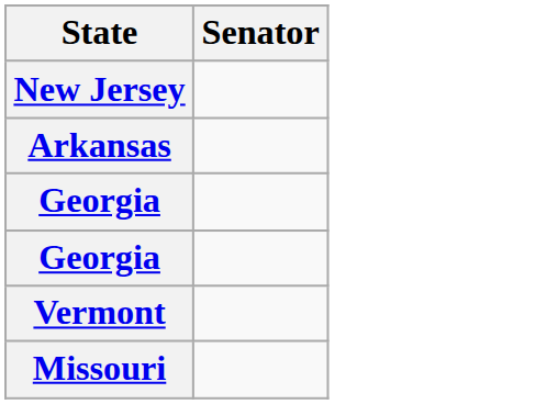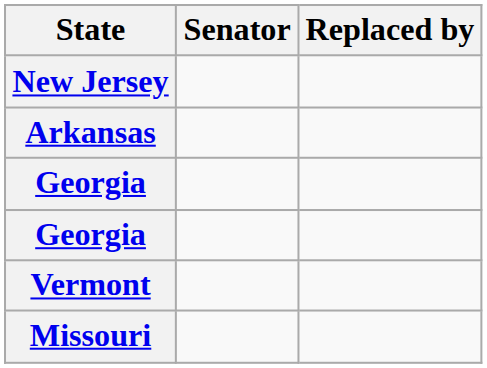+ column: Replaced by
